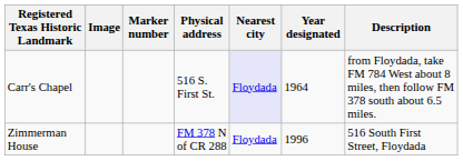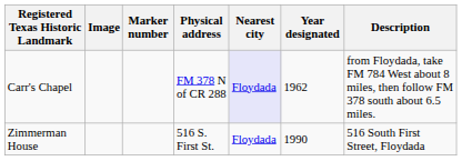Carr's Chapel | Physical address: 516 S. First St. -> FM 378 N of CR 288
Carr's Chapel | Year designated: 1964 -> 1962
Zimmerman House | Physical address: FM 378 N of CR 288 -> 516 S. First St.
Zimmerman House | Year designated: 1996 -> 1990
